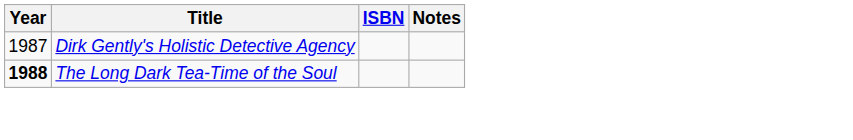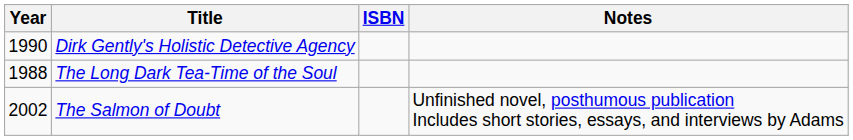Dirk Gently's Holistic Detective Agency | Year: 1987 -> 1990
The Long Dark Tea-Time of the Soul | Year: bold -> normal
+ row: 2002 | The Salmon of Doubt | Unfinished novel, posthumous publication Includes short stories, essays, and interviews by Adams
